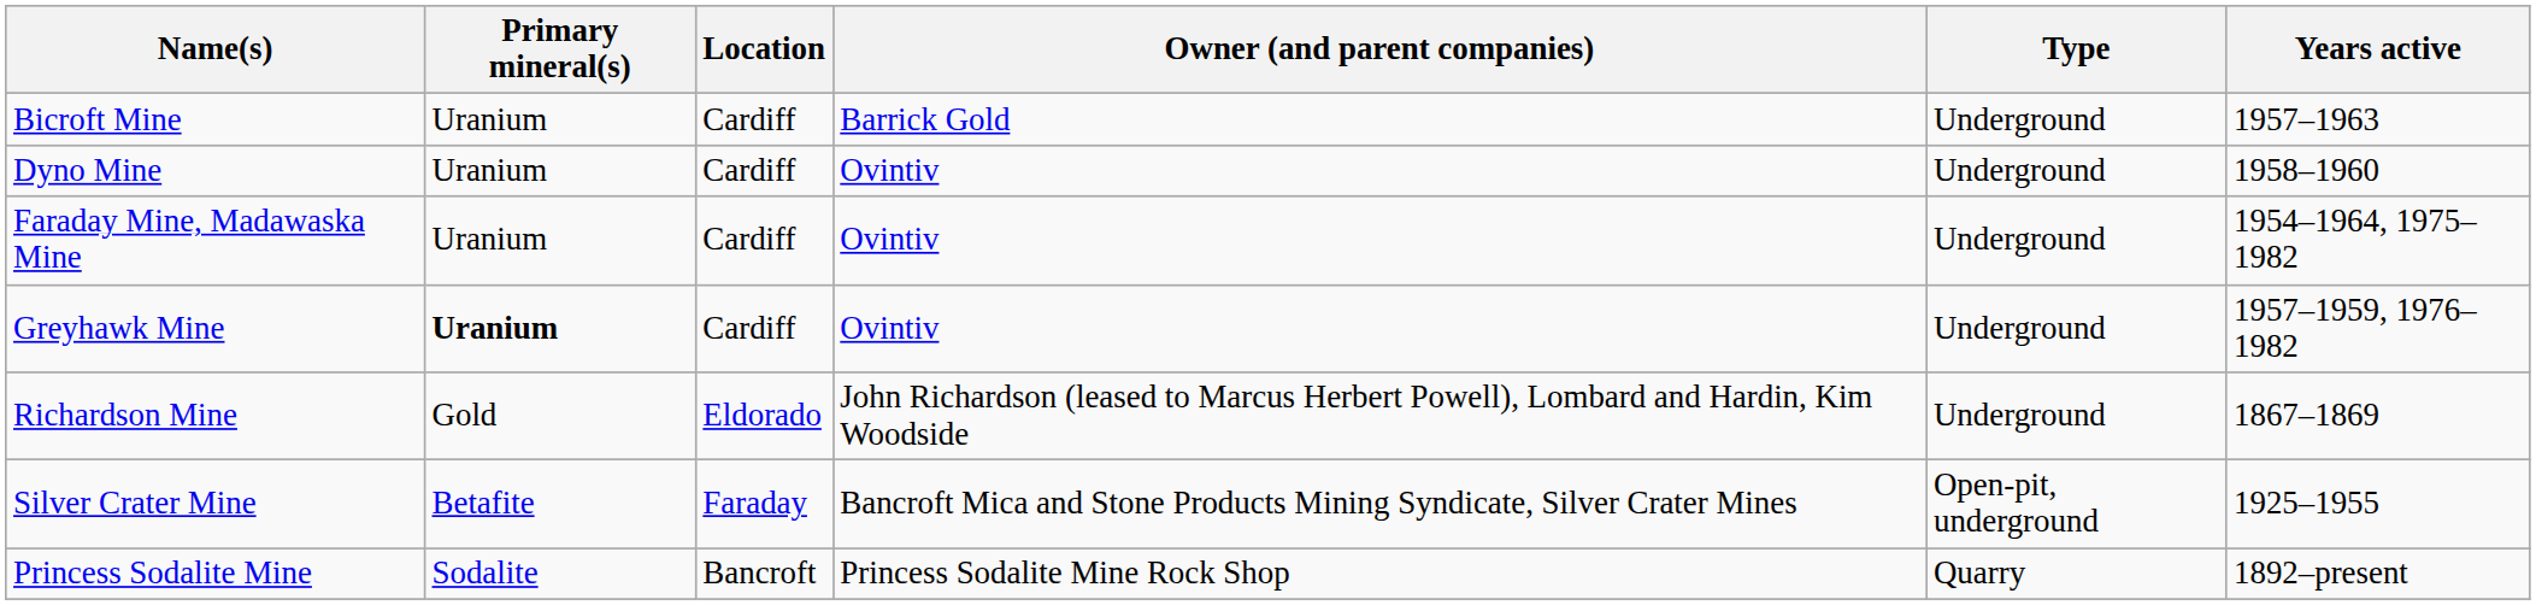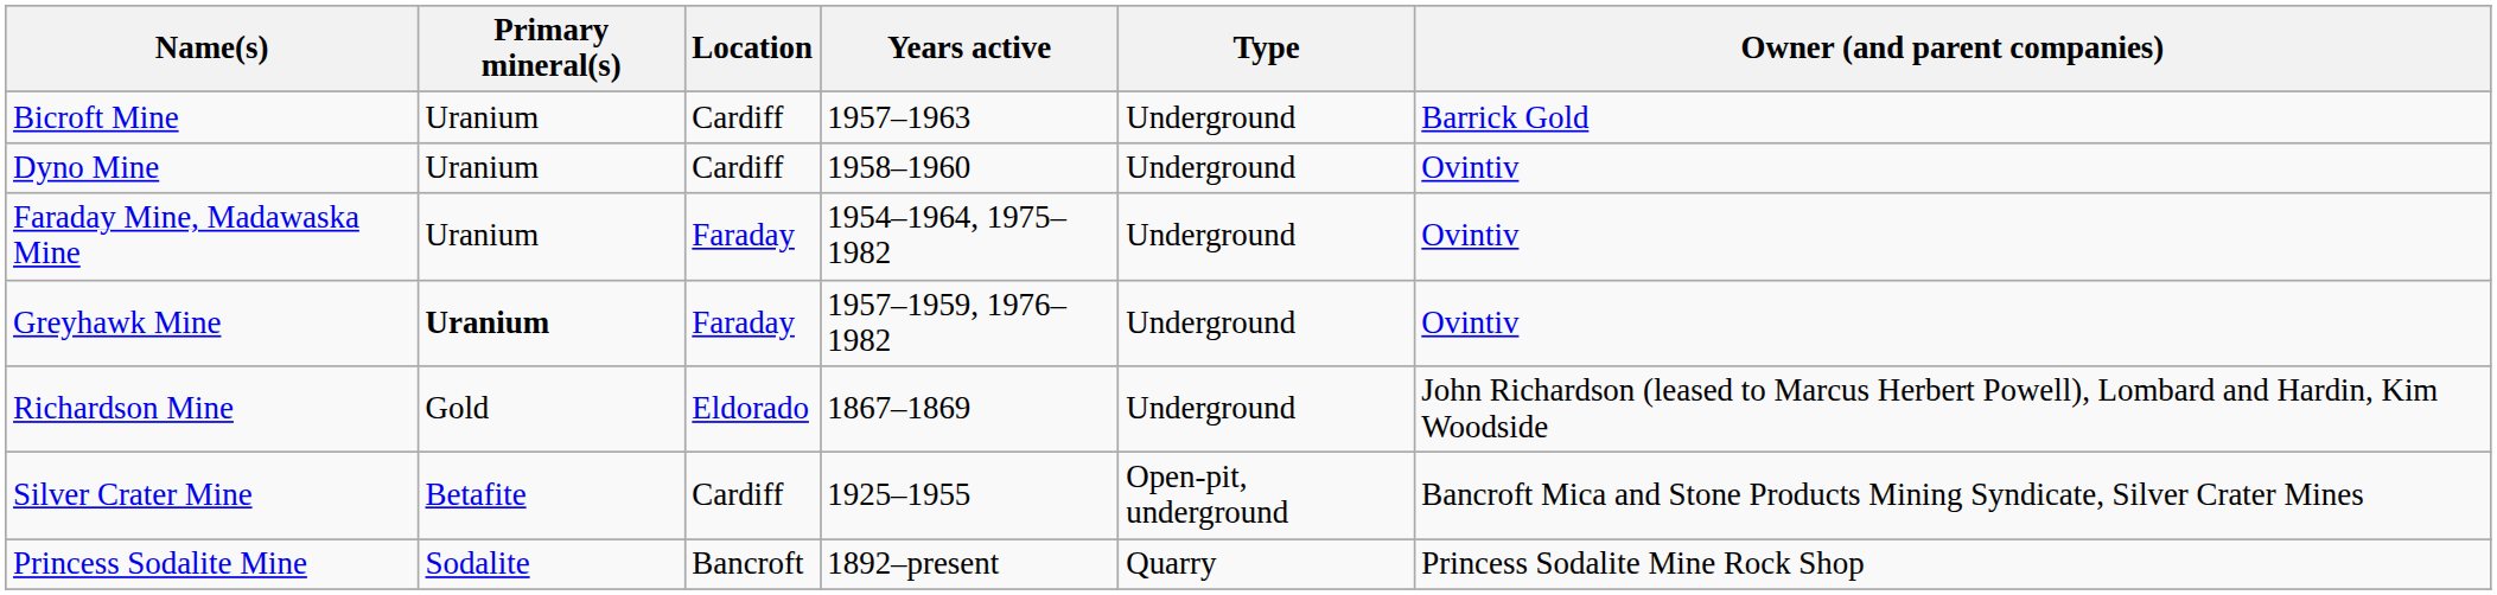columns swapped: Years active <-> Owner (and parent companies)
Faraday Mine, Madawaska Mine | Location: Cardiff -> Faraday
Greyhawk Mine | Location: Cardiff -> Faraday
Silver Crater Mine | Location: Faraday -> Cardiff
